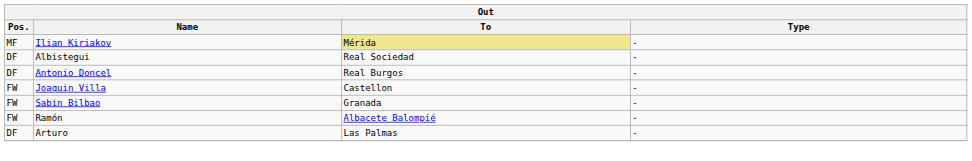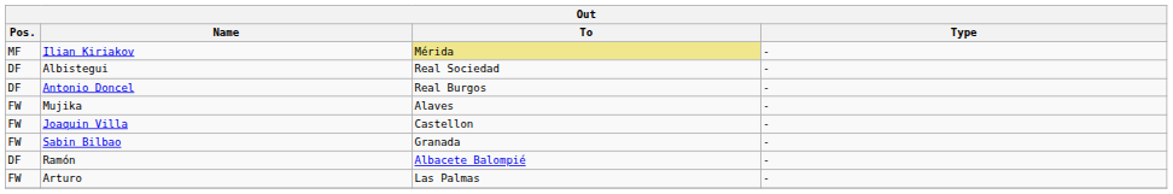+ row: FW | Mujika | Alaves | -
Ramón | Pos.: FW -> DF
Arturo | Pos.: DF -> FW
